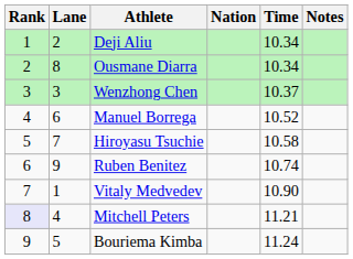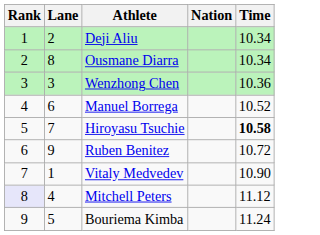- column: Notes
Wenzhong Chen | Time: 10.37 -> 10.36
Hiroyasu Tsuchie | Time: normal -> bold
Ruben Benitez | Time: 10.74 -> 10.72
Mitchell Peters | Time: 11.21 -> 11.12
